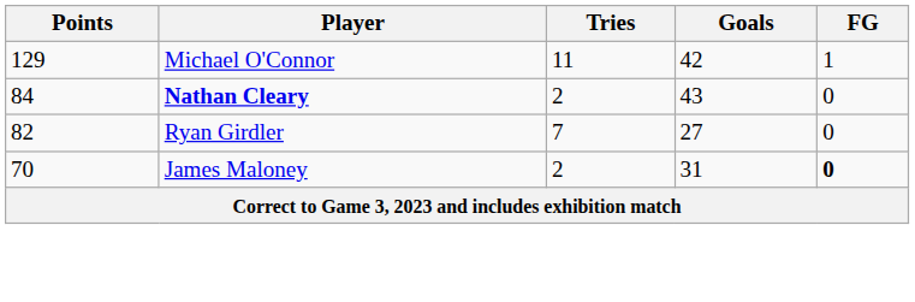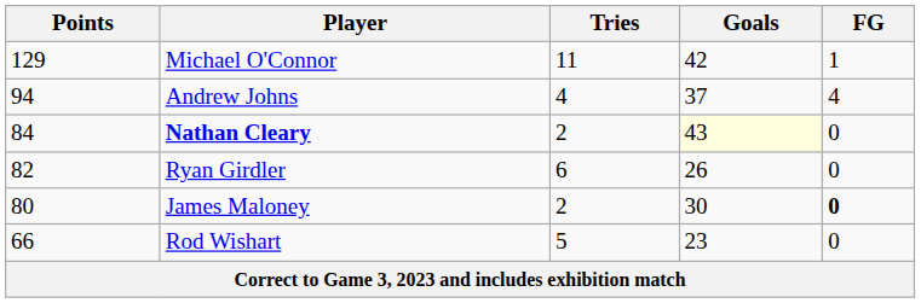+ row: 94 | Andrew Johns | 4 | 37 | 4
Nathan Cleary | Goals: no background -> lightyellow background
Ryan Girdler | Tries: 7 -> 6
Ryan Girdler | Goals: 27 -> 26
James Maloney | Points: 70 -> 80
James Maloney | Goals: 31 -> 30
+ row: 66 | Rod Wishart | 5 | 23 | 0
